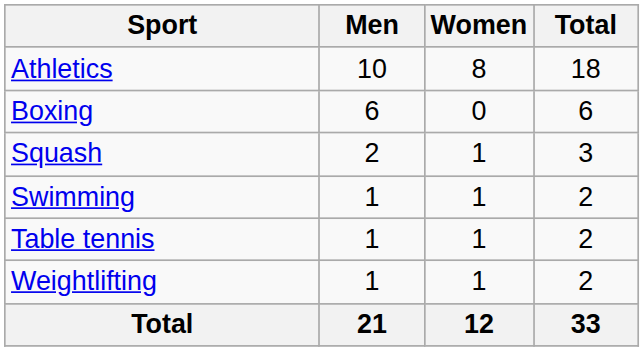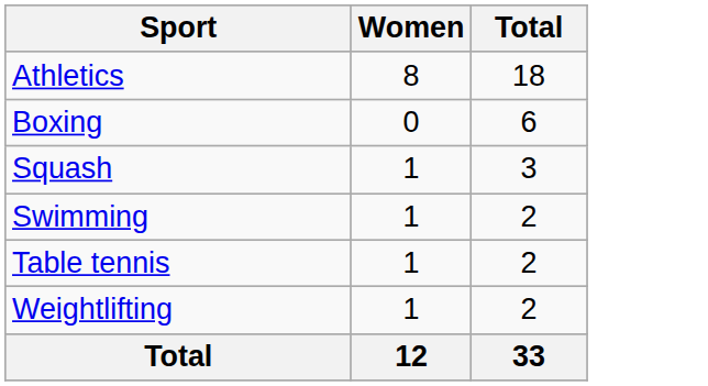- column: Men | 10 | 6 | 2 | 1 | 1 | 1 | 21
